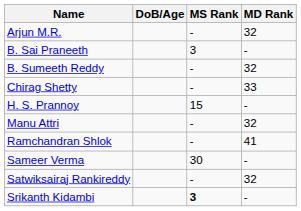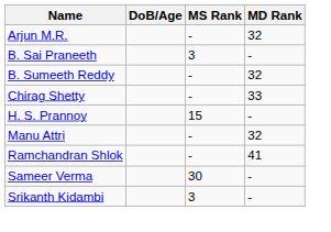- row: Satwiksairaj Rankireddy | - | 32
Srikanth Kidambi | MS Rank: bold -> normal
